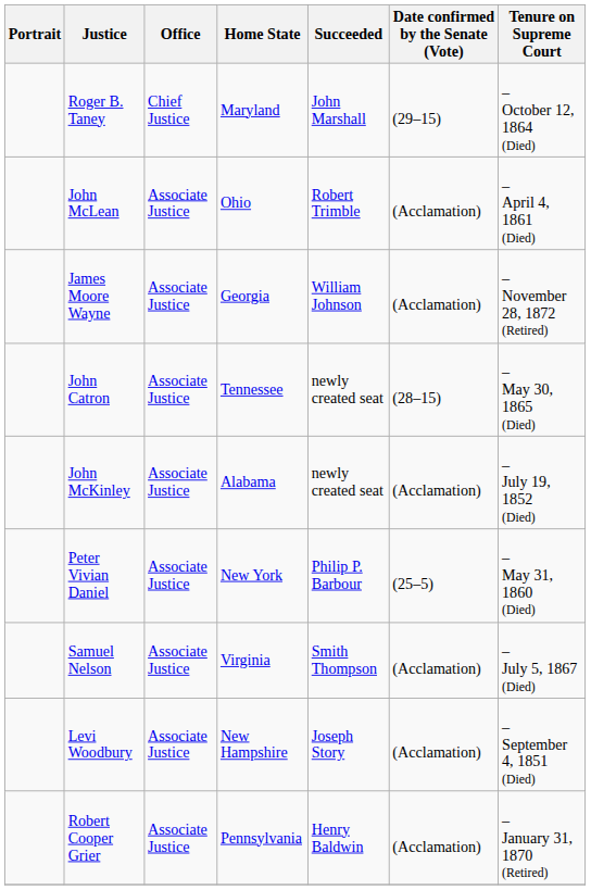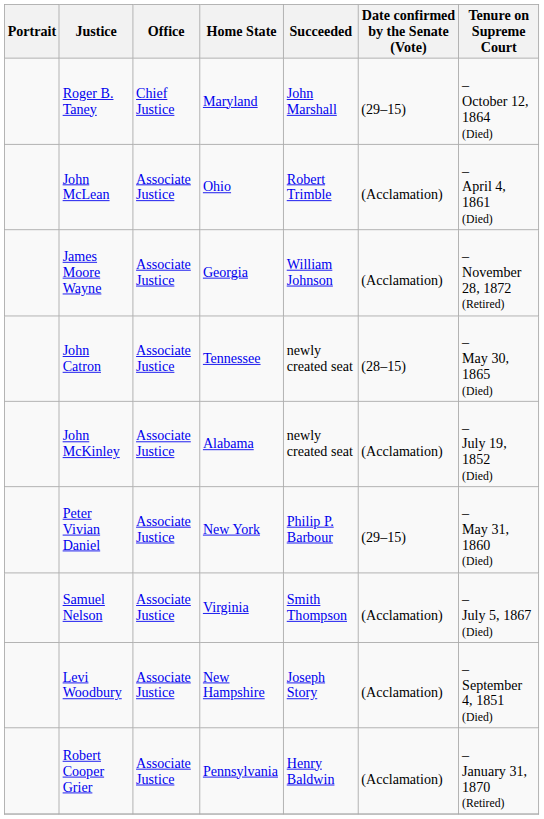Peter Vivian Daniel | Date confirmed by the Senate (Vote): (25–5) -> (29–15)
